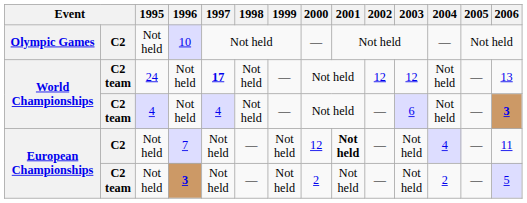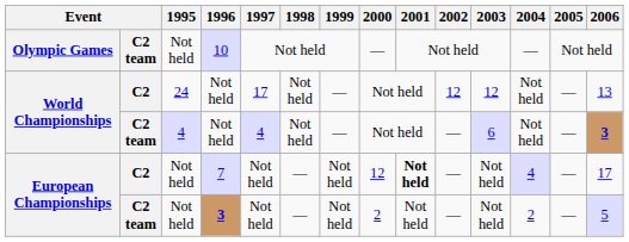10 | column 2: C2 -> C2 team
24 / Not held | column 2: C2 team -> C2
24 / Not held | 1997: bold -> normal
7 | 2006: 11 -> 17
